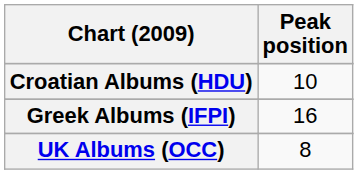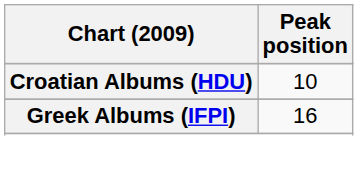- row: UK Albums (OCC) | 8
